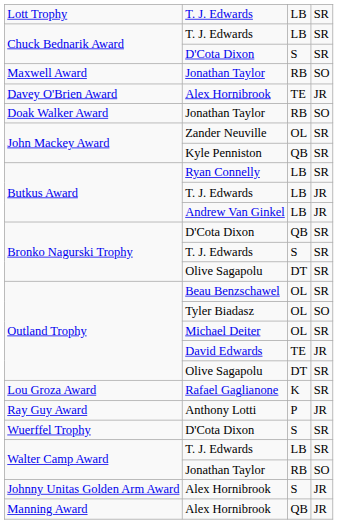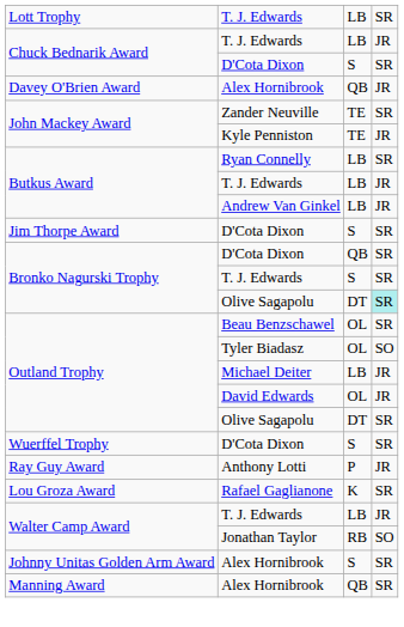Chuck Bednarik Award / T. J. Edwards | column 4: SR -> JR
- row: Maxwell Award | Jonathan Taylor | RB | SO
Davey O'Brien Award | column 3: TE -> QB
- row: Doak Walker Award | Jonathan Taylor | RB | SO
John Mackey Award / Zander Neuville | column 3: OL -> TE
John Mackey Award / Kyle Penniston | column 3: QB -> TE
John Mackey Award / Kyle Penniston | column 4: SR -> JR
+ row: Jim Thorpe Award | D'Cota Dixon | S | SR
Bronko Nagurski Trophy / Olive Sagapolu | column 4: no background -> paleturquoise background
Outland Trophy / Michael Deiter | column 3: OL -> LB
Outland Trophy / Michael Deiter | column 4: SR -> JR
Outland Trophy / David Edwards | column 3: TE -> OL
rows swapped: Lou Groza Award <-> Wuerffel Trophy
Walter Camp Award / T. J. Edwards | column 4: SR -> JR
Johnny Unitas Golden Arm Award | column 4: JR -> SR
Manning Award | column 4: JR -> SR
